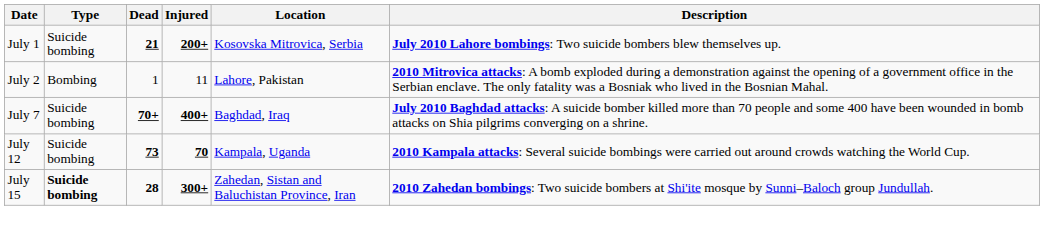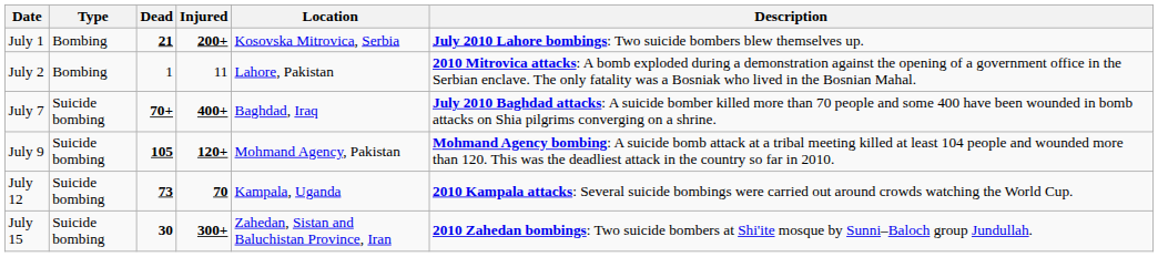July 1 | Type: Suicide bombing -> Bombing
+ row: July 9 | Suicide bombing | 105 | 120+ | Mohmand Agency, Pakistan | Mohmand Agency bombing: A suicide bomb attack at a tribal meeting killed at least 104 people and wounded more than 120. This was the deadliest attack in the country so far in 2010.
July 15 | Type: bold -> normal
July 15 | Dead: 28 -> 30
